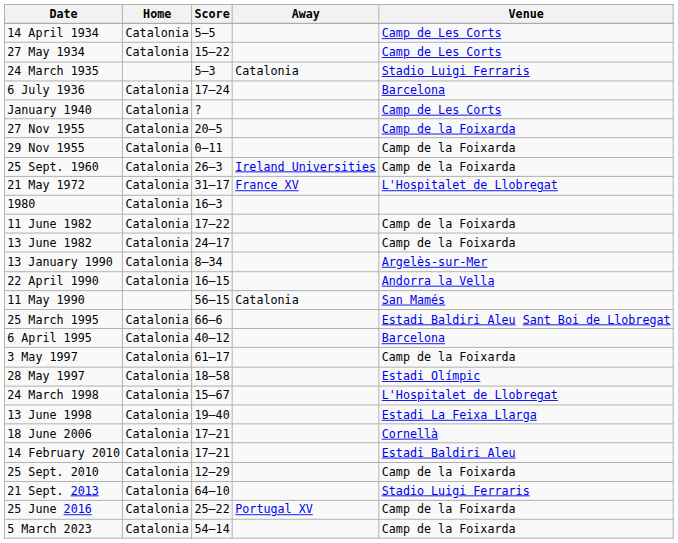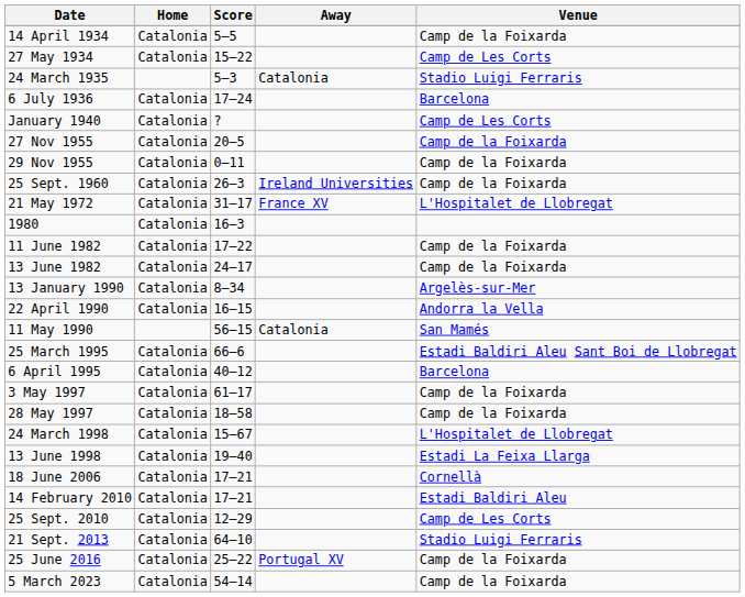14 April 1934 | Venue: Camp de Les Corts -> Camp de la Foixarda
28 May 1997 | Venue: Estadi Olímpic -> Camp de la Foixarda
25 Sept. 2010 | Venue: Camp de la Foixarda -> Camp de Les Corts
